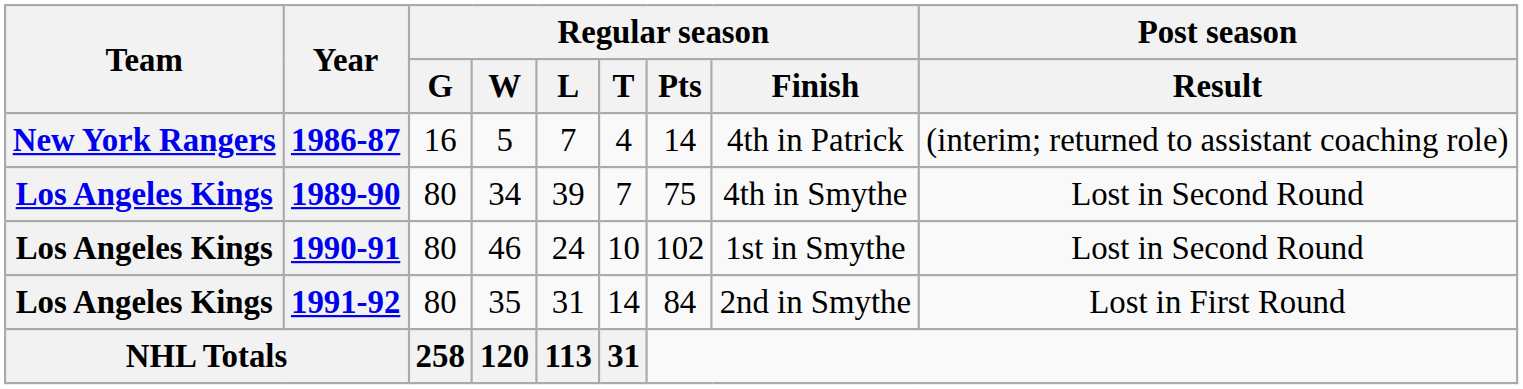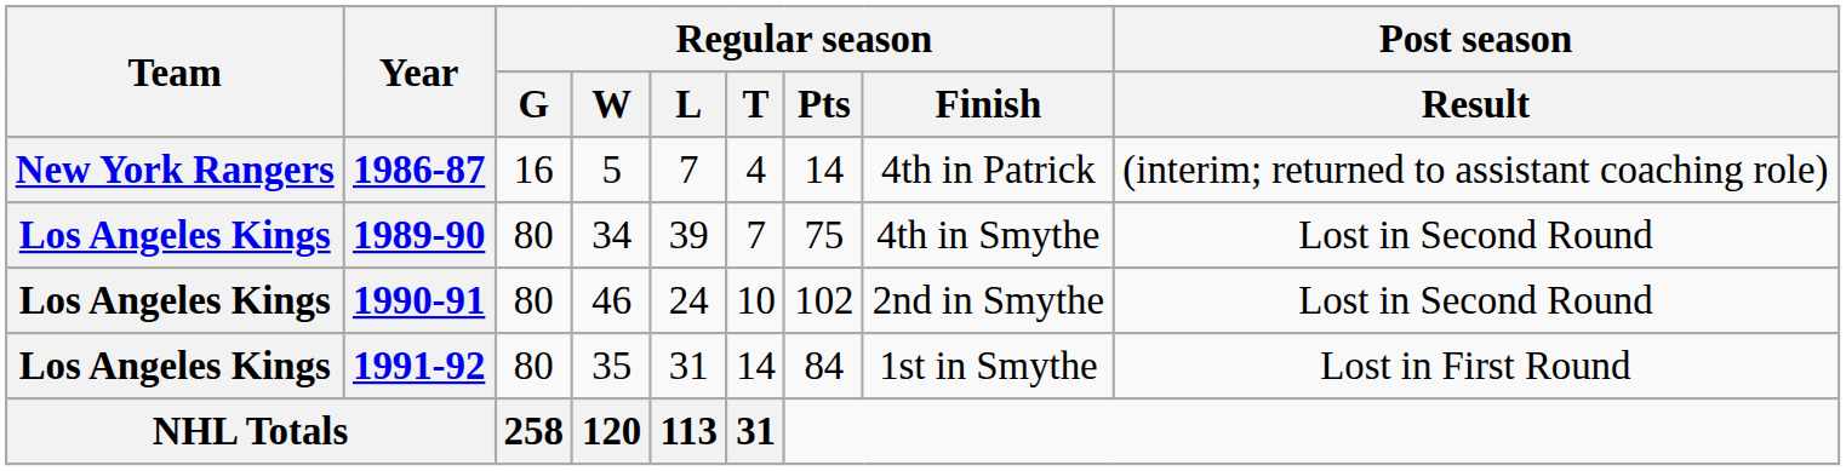1990-91 | Regular season / Finish: 1st in Smythe -> 2nd in Smythe
1991-92 | Regular season / Finish: 2nd in Smythe -> 1st in Smythe
